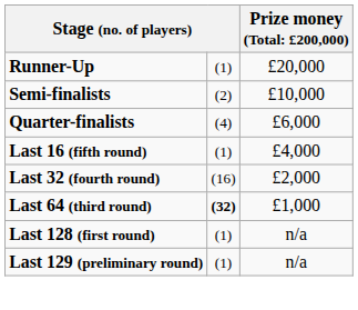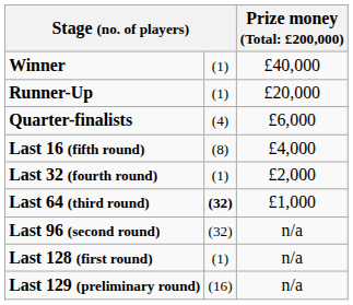+ row: Winner | (1) | £40,000
- row: Semi-finalists | (2) | £10,000
Last 16 (fifth round) | column 2: (1) -> (8)
Last 32 (fourth round) | column 2: (16) -> (1)
+ row: Last 96 (second round) | (32) | n/a
Last 129 (preliminary round) | column 2: (1) -> (16)
